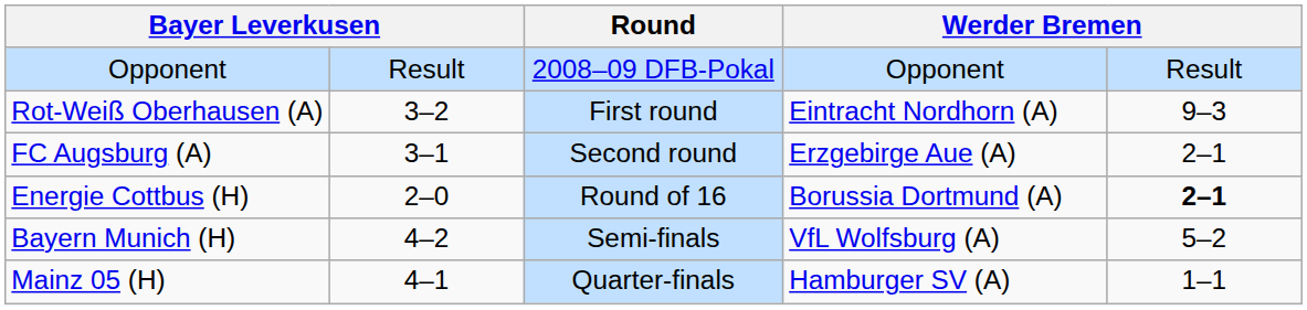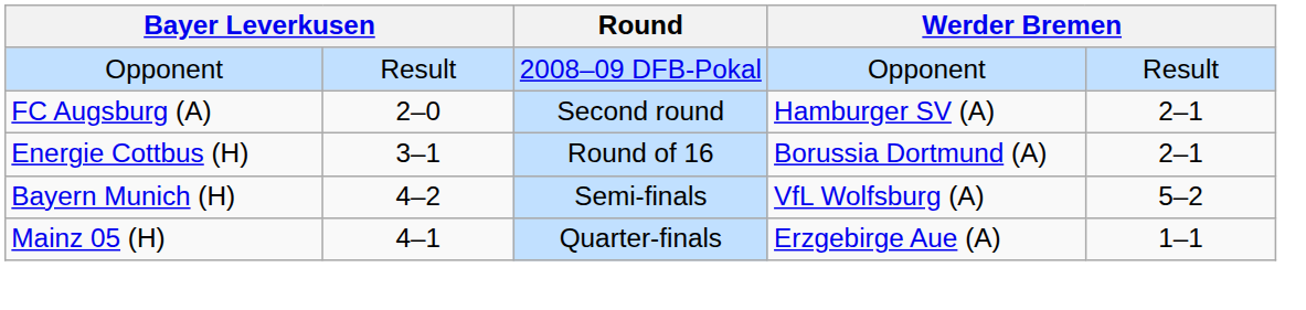- row: Rot-Weiß Oberhausen (A) | 3–2 | First round | Eintracht Nordhorn (A) | 9–3
FC Augsburg (A) | column 2: 3–1 -> 2–0
FC Augsburg (A) | column 4: Erzgebirge Aue (A) -> Hamburger SV (A)
Energie Cottbus (H) | column 2: 2–0 -> 3–1
Energie Cottbus (H) | column 5: bold -> normal
Mainz 05 (H) | column 4: Hamburger SV (A) -> Erzgebirge Aue (A)
